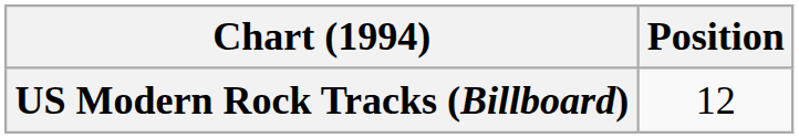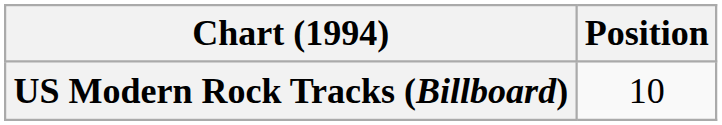US Modern Rock Tracks (Billboard) | Position: 12 -> 10
